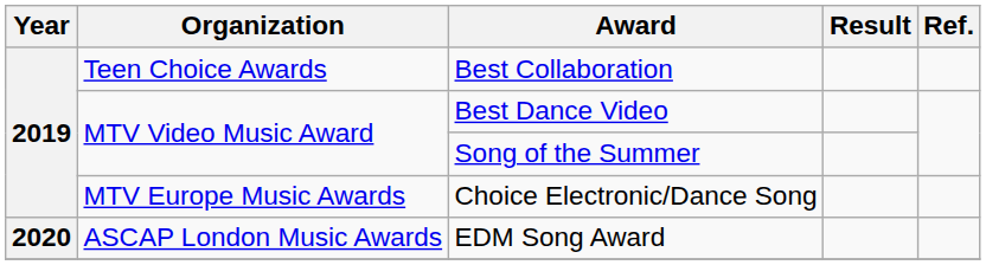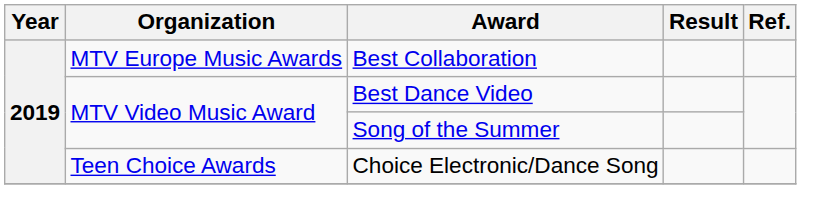Best Collaboration | Organization: Teen Choice Awards -> MTV Europe Music Awards
Choice Electronic/Dance Song | Organization: MTV Europe Music Awards -> Teen Choice Awards
- row: 2020 | ASCAP London Music Awards | EDM Song Award
